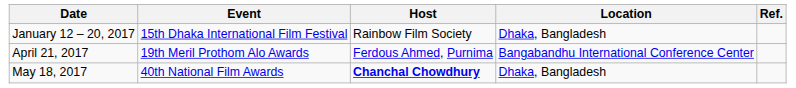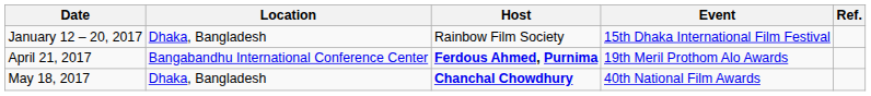columns swapped: Event <-> Location
April 21, 2017 | Host: normal -> bold
